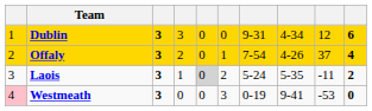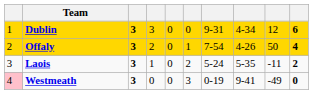Offaly | column 9: 37 -> 50
Laois | column 5: lightgrey background -> no background
Westmeath | column 9: -53 -> -49
